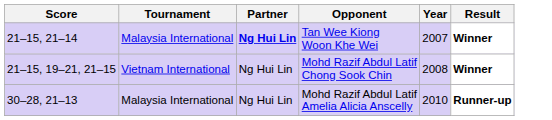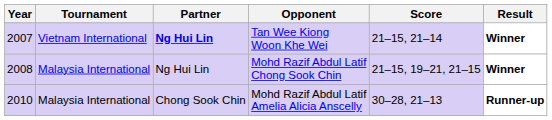columns swapped: Year <-> Score
Tan Wee Kiong Woon Khe Wei | Tournament: Malaysia International -> Vietnam International
Mohd Razif Abdul Latif Chong Sook Chin | Tournament: Vietnam International -> Malaysia International
Mohd Razif Abdul Latif Amelia Alicia Anscelly | Partner: Ng Hui Lin -> Chong Sook Chin
